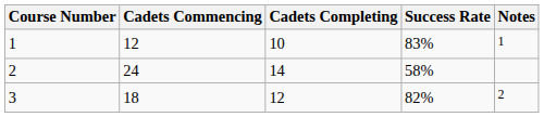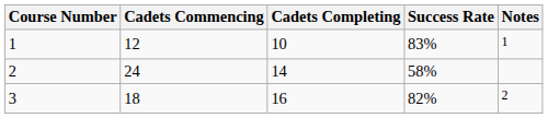3 | Cadets Completing: 12 -> 16
